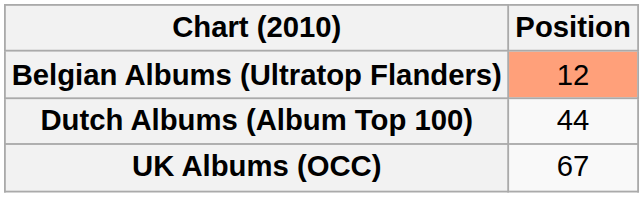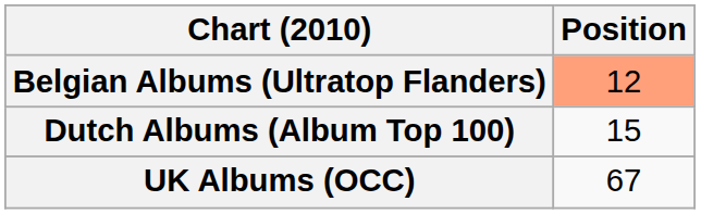Dutch Albums (Album Top 100) | Position: 44 -> 15
